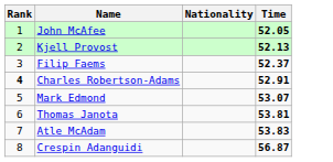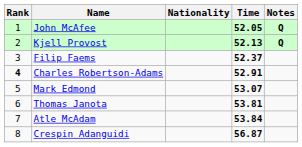+ column: Notes | Q | Q
Atle McAdam | Time: 53.83 -> 53.84
